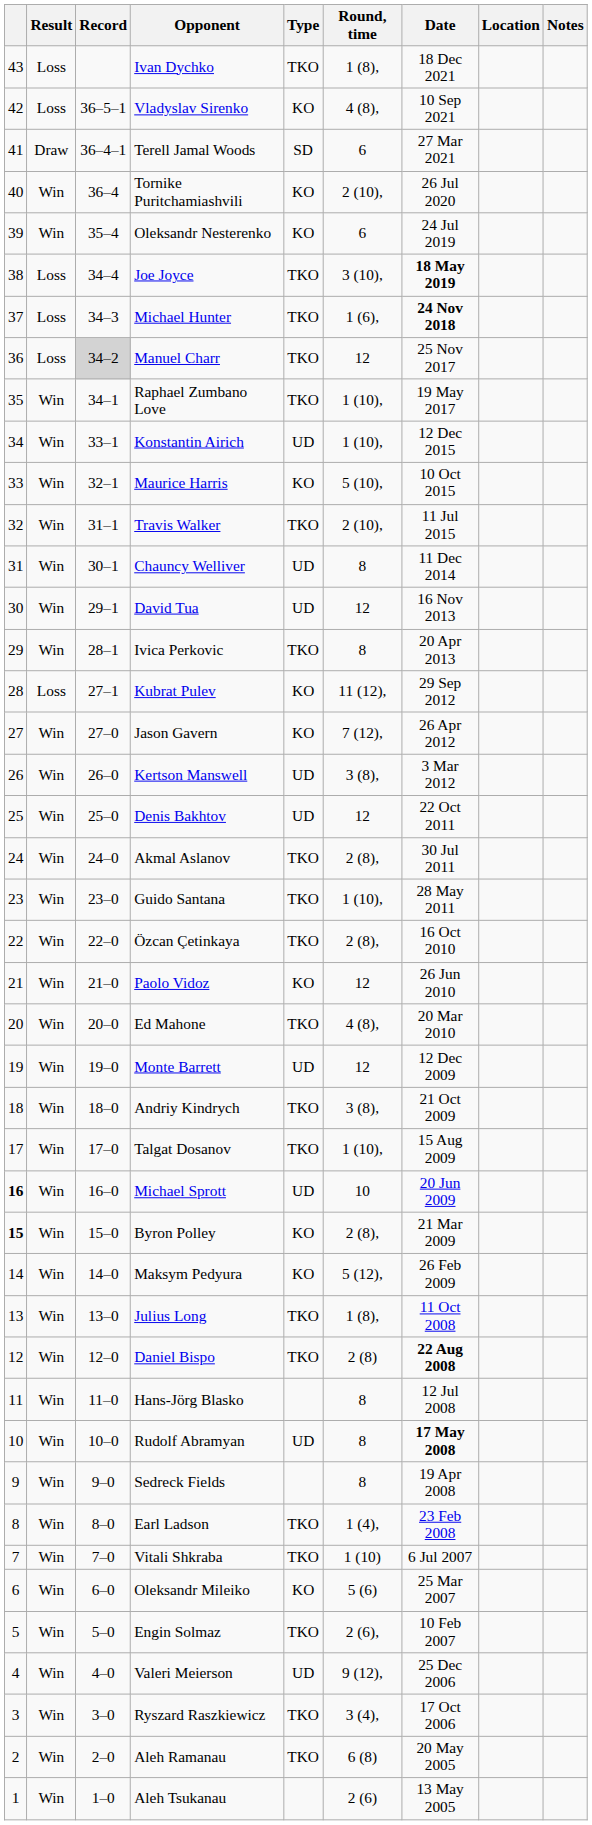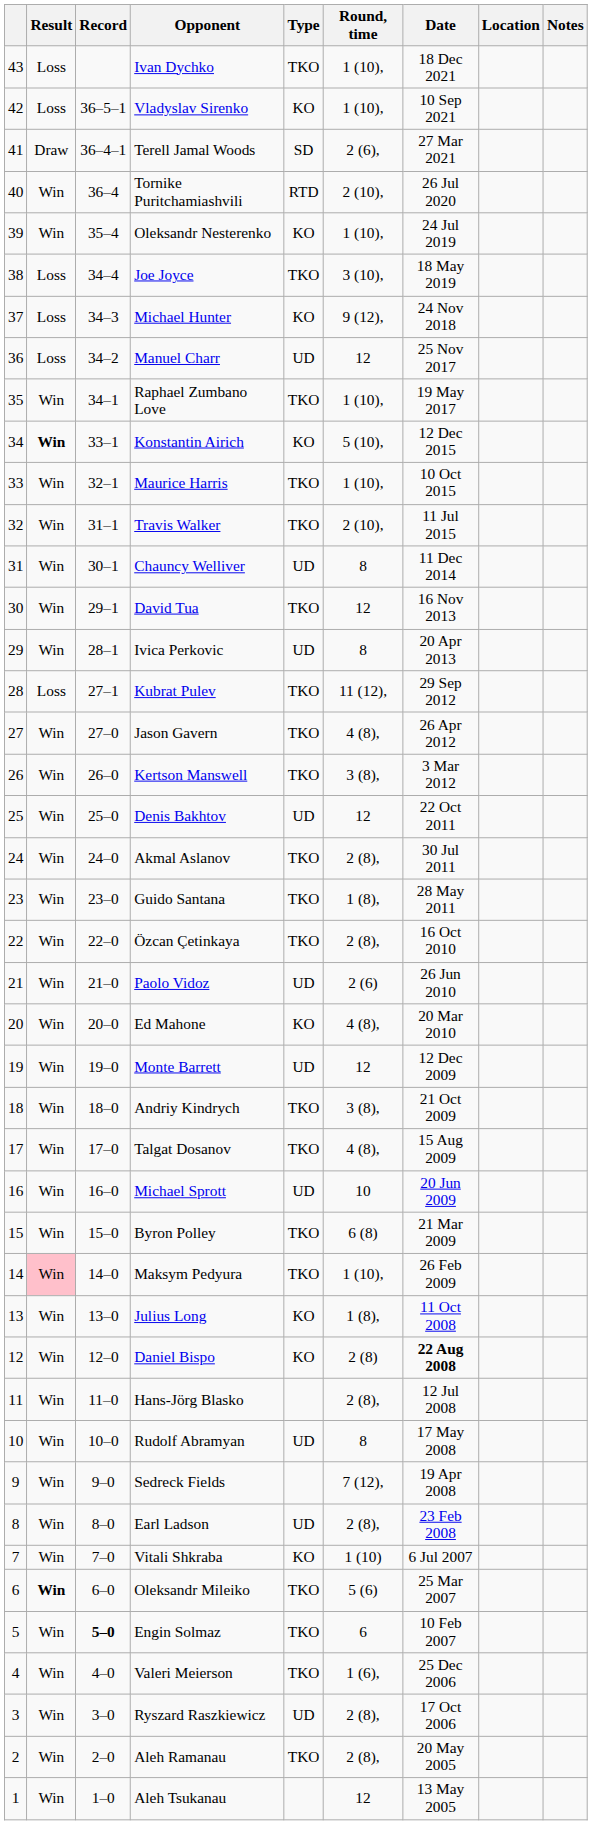Ivan Dychko | Round, time: 1 (8), -> 1 (10),
Vladyslav Sirenko | Round, time: 4 (8), -> 1 (10),
Terell Jamal Woods | Round, time: 6 -> 2 (6),
Tornike Puritchamiashvili | Type: KO -> RTD
Oleksandr Nesterenko | Round, time: 6 -> 1 (10),
Joe Joyce | Date: bold -> normal
Michael Hunter | Type: TKO -> KO
Michael Hunter | Round, time: 1 (6), -> 9 (12),
Michael Hunter | Date: bold -> normal
Manuel Charr | Record: lightgrey background -> no background
Manuel Charr | Type: TKO -> UD
Konstantin Airich | Result: normal -> bold
Konstantin Airich | Type: UD -> KO
Konstantin Airich | Round, time: 1 (10), -> 5 (10),
Maurice Harris | Type: KO -> TKO
Maurice Harris | Round, time: 5 (10), -> 1 (10),
David Tua | Type: UD -> TKO
Ivica Perkovic | Type: TKO -> UD
Kubrat Pulev | Type: KO -> TKO
Jason Gavern | Type: KO -> TKO
Jason Gavern | Round, time: 7 (12), -> 4 (8),
Kertson Manswell | Type: UD -> TKO
Guido Santana | Round, time: 1 (10), -> 1 (8),
Paolo Vidoz | Type: KO -> UD
Paolo Vidoz | Round, time: 12 -> 2 (6)
Ed Mahone | Type: TKO -> KO
Talgat Dosanov | Round, time: 1 (10), -> 4 (8),
Michael Sprott | column 1: bold -> normal
Byron Polley | column 1: bold -> normal
Byron Polley | Type: KO -> TKO
Byron Polley | Round, time: 2 (8), -> 6 (8)
Maksym Pedyura | Result: no background -> pink background
Maksym Pedyura | Type: KO -> TKO
Maksym Pedyura | Round, time: 5 (12), -> 1 (10),
Julius Long | Type: TKO -> KO
Daniel Bispo | Type: TKO -> KO
Hans-Jörg Blasko | Round, time: 8 -> 2 (8),
Rudolf Abramyan | Date: bold -> normal
Sedreck Fields | Round, time: 8 -> 7 (12),
Earl Ladson | Type: TKO -> UD
Earl Ladson | Round, time: 1 (4), -> 2 (8),
Vitali Shkraba | Type: TKO -> KO
Oleksandr Mileiko | Result: normal -> bold
Oleksandr Mileiko | Type: KO -> TKO
Engin Solmaz | Record: normal -> bold
Engin Solmaz | Round, time: 2 (6), -> 6
Valeri Meierson | Type: UD -> TKO
Valeri Meierson | Round, time: 9 (12), -> 1 (6),
Ryszard Raszkiewicz | Type: TKO -> UD
Ryszard Raszkiewicz | Round, time: 3 (4), -> 2 (8),
Aleh Ramanau | Round, time: 6 (8) -> 2 (8),
Aleh Tsukanau | Round, time: 2 (6) -> 12
